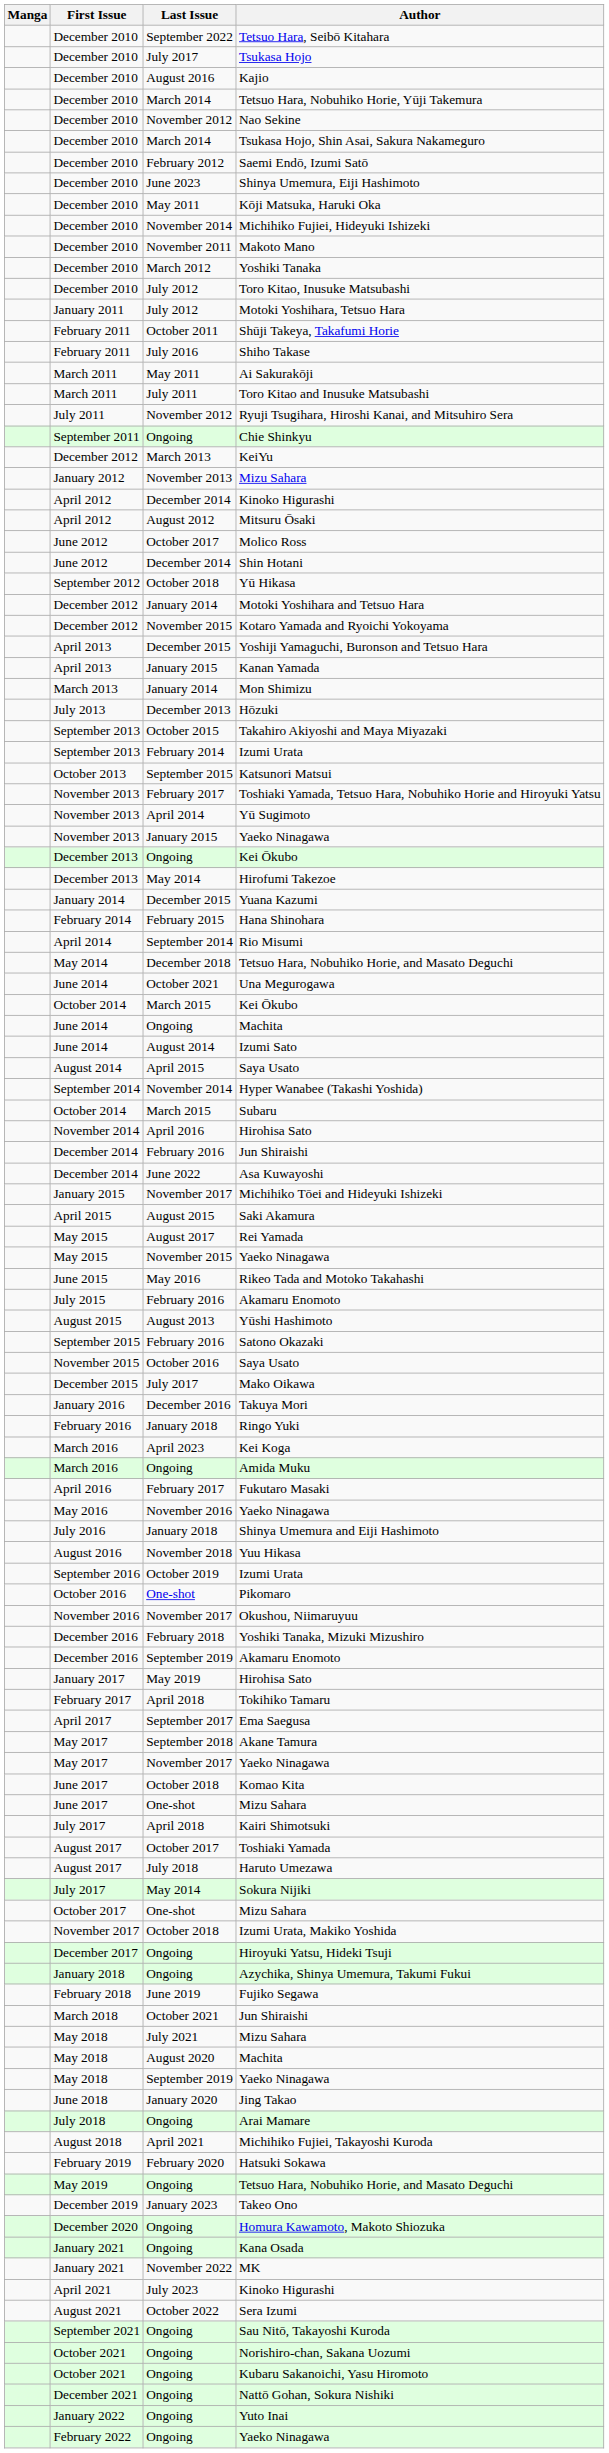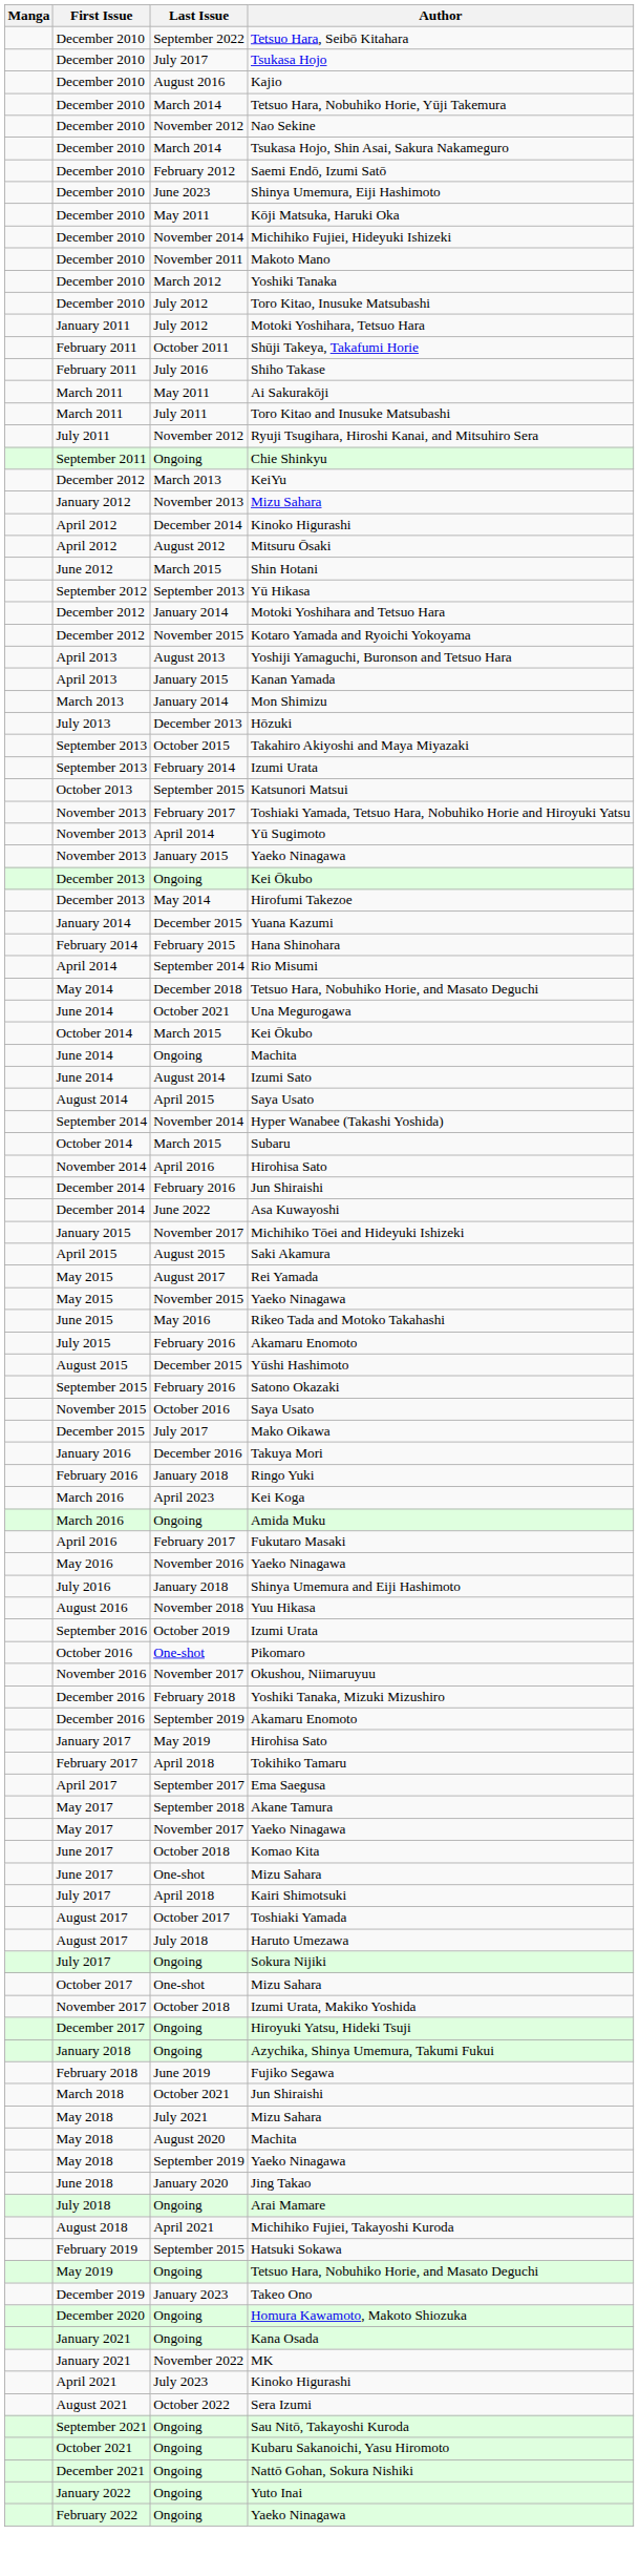- row: June 2012 | October 2017 | Molico Ross
Shin Hotani | Last Issue: December 2014 -> March 2015
Yū Hikasa | Last Issue: October 2018 -> September 2013
Yoshiji Yamaguchi, Buronson and Tetsuo Hara | Last Issue: December 2015 -> August 2013
Yūshi Hashimoto | Last Issue: August 2013 -> December 2015
Sokura Nijiki | Last Issue: May 2014 -> Ongoing
Hatsuki Sokawa | Last Issue: February 2020 -> September 2015
- row: October 2021 | Ongoing | Norishiro-chan, Sakana Uozumi
